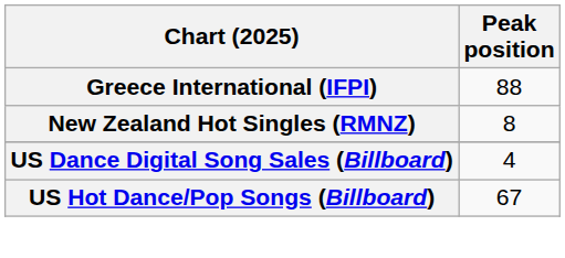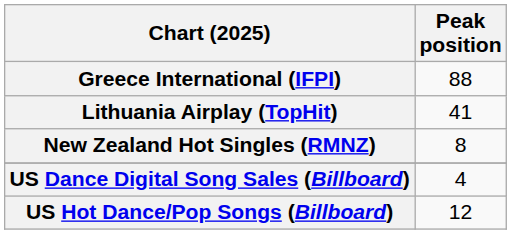+ row: Lithuania Airplay (TopHit) | 41
US Hot Dance/Pop Songs (Billboard) | Peak position: 67 -> 12
